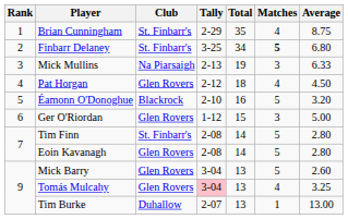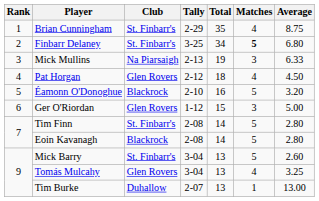Eoin Kavanagh | Club: Glen Rovers -> Blackrock
Mick Barry | Club: Glen Rovers -> St. Finbarr's
Tomás Mulcahy | Tally: pink background -> no background
